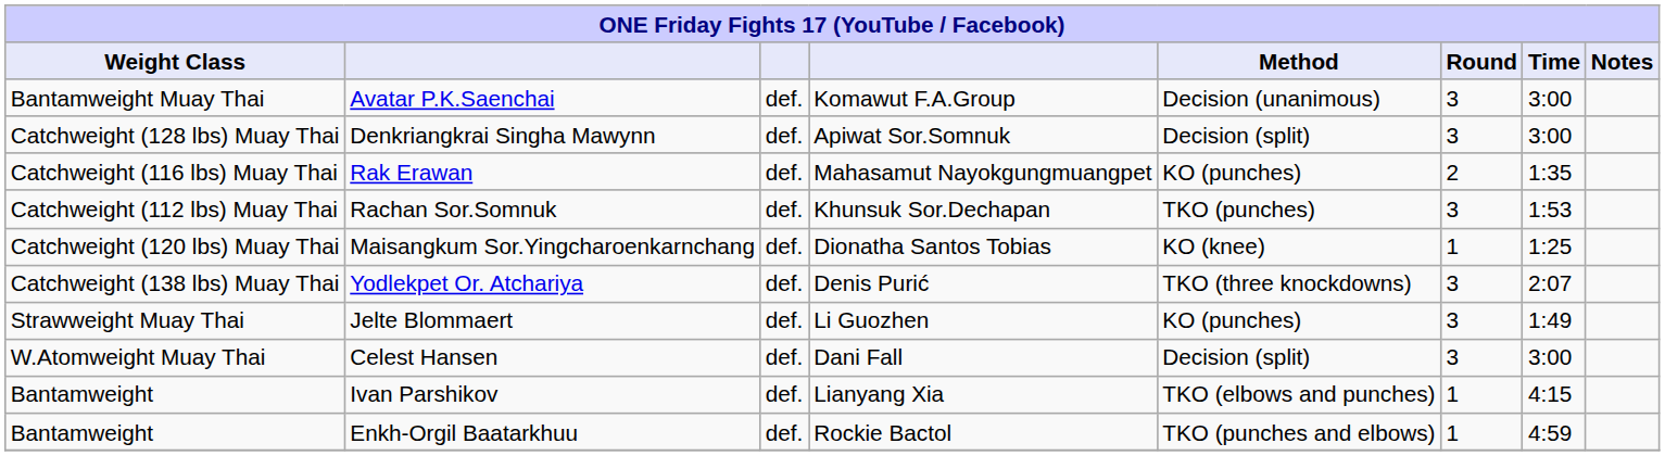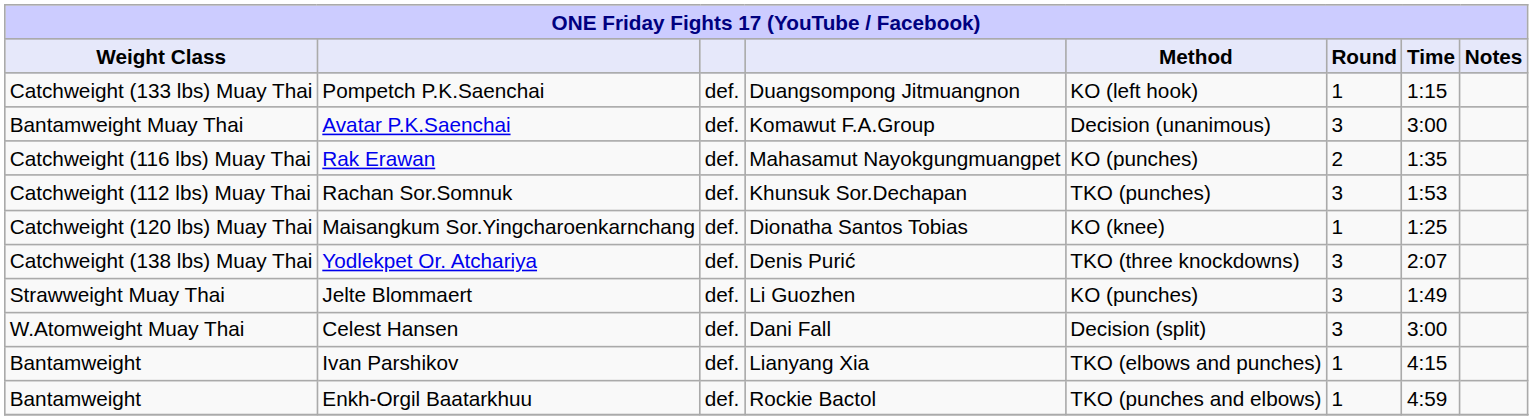+ row: Catchweight (133 lbs) Muay Thai | Pompetch P.K.Saenchai | def. | Duangsompong Jitmuangnon | KO (left hook) | 1 | 1:15
- row: Catchweight (128 lbs) Muay Thai | Denkriangkrai Singha Mawynn | def. | Apiwat Sor.Somnuk | Decision (split) | 3 | 3:00
